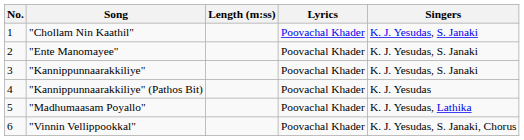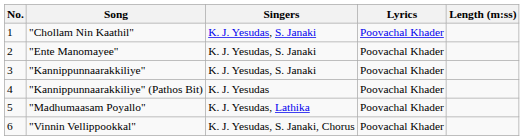columns swapped: Singers <-> Length (m:ss)
